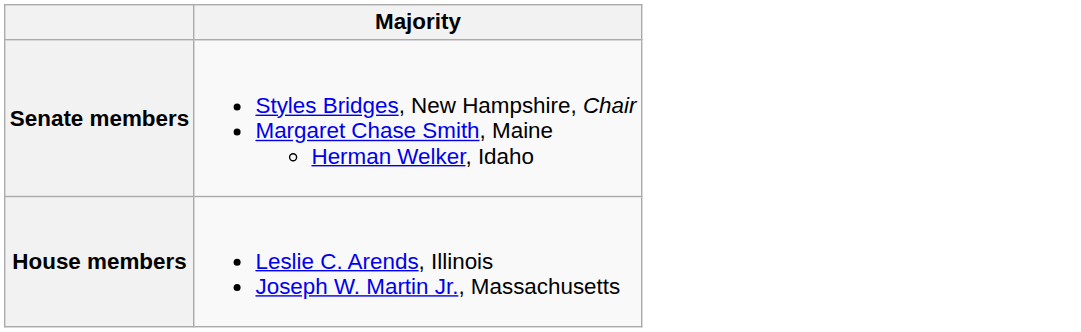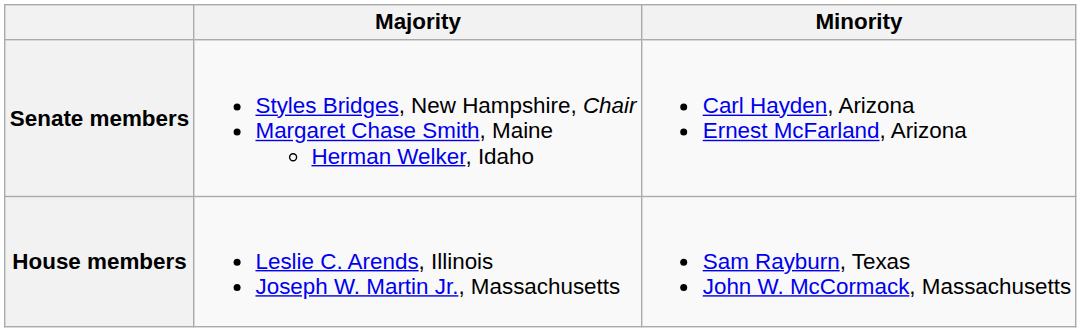+ column: Minority | Carl Hayden, Arizona Ernest McFarland, Arizona | Sam Rayburn, Texas John W. McCormack, Massachusetts
